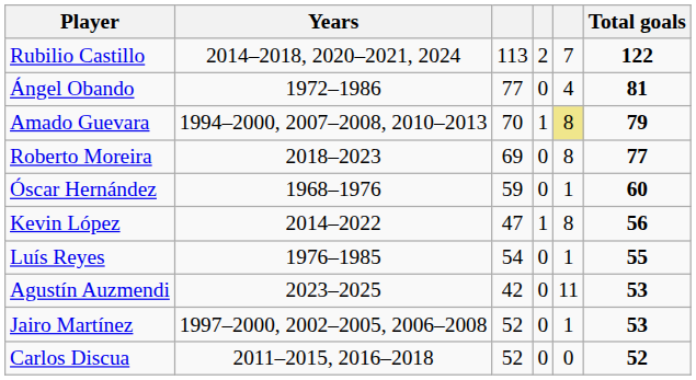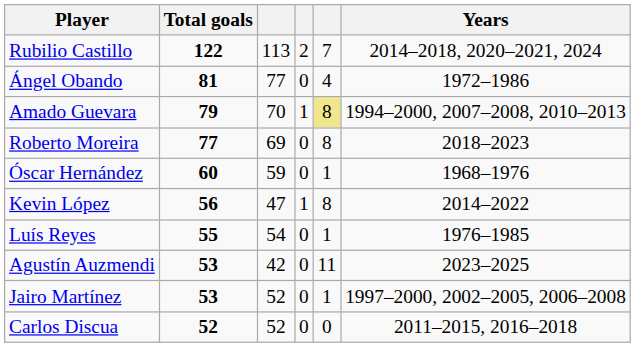columns swapped: Years <-> Total goals
